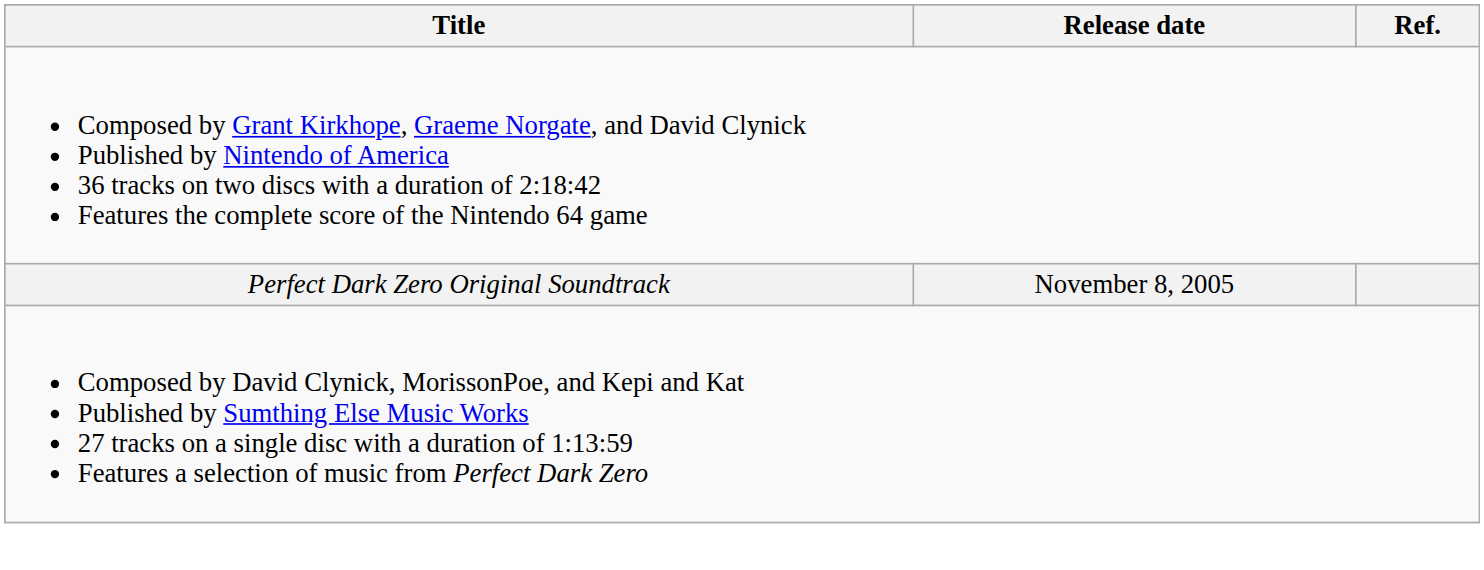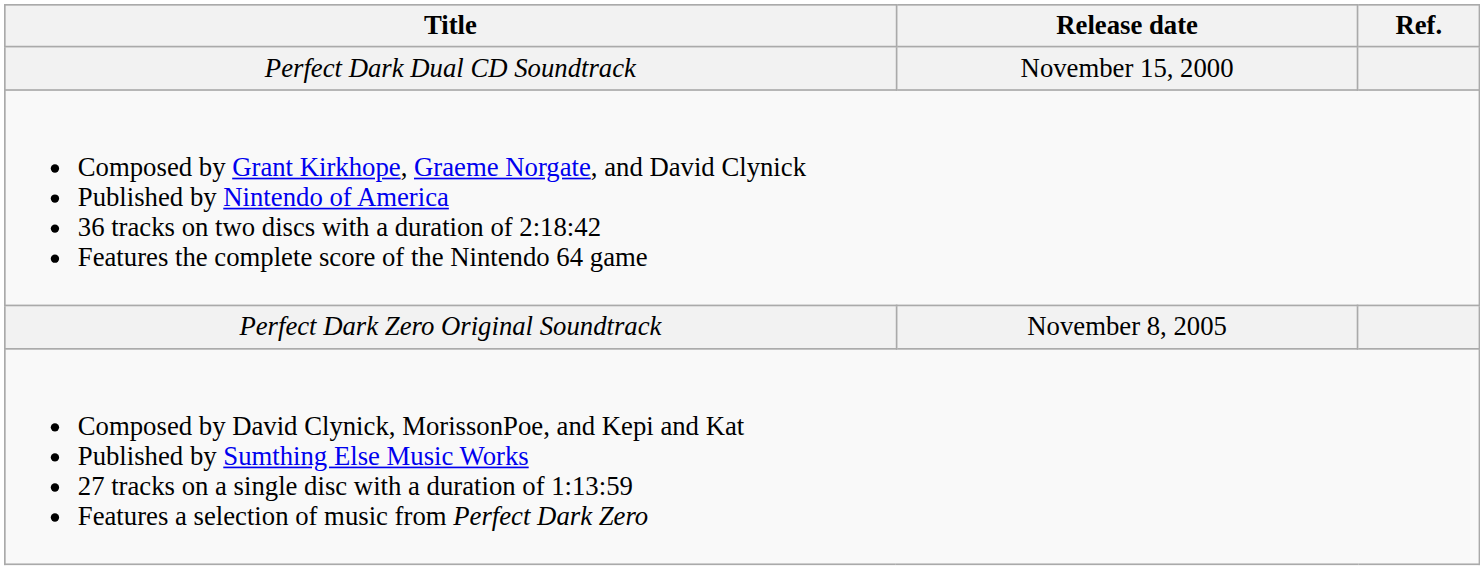+ row: Perfect Dark Dual CD Soundtrack | November 15, 2000
